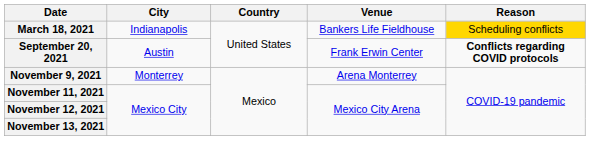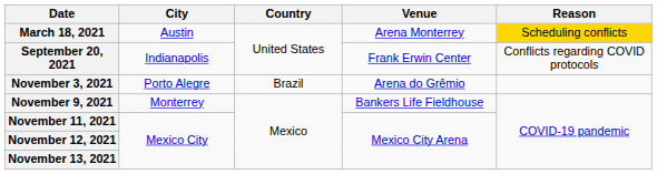March 18, 2021 | City: Indianapolis -> Austin
March 18, 2021 | Venue: Bankers Life Fieldhouse -> Arena Monterrey
September 20, 2021 | City: Austin -> Indianapolis
September 20, 2021 | Reason: bold -> normal
+ row: November 3, 2021 | Porto Alegre | Brazil | Arena do Grêmio
November 9, 2021 | Venue: Arena Monterrey -> Bankers Life Fieldhouse
